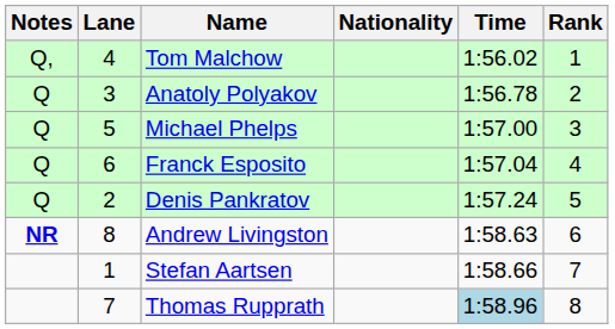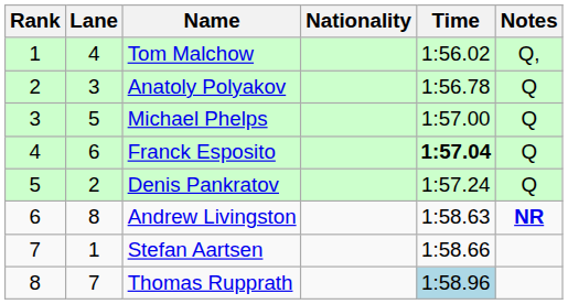columns swapped: Rank <-> Notes
Franck Esposito | Time: normal -> bold
